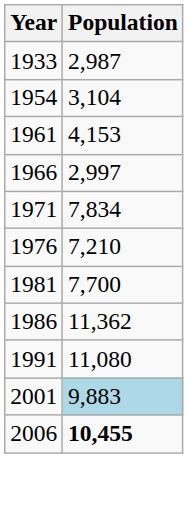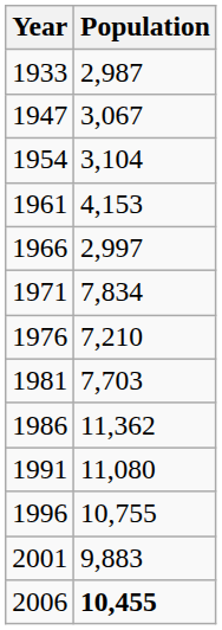+ row: 1947 | 3,067
1981 | Population: 7,700 -> 7,703
+ row: 1996 | 10,755
2001 | Population: lightblue background -> no background
